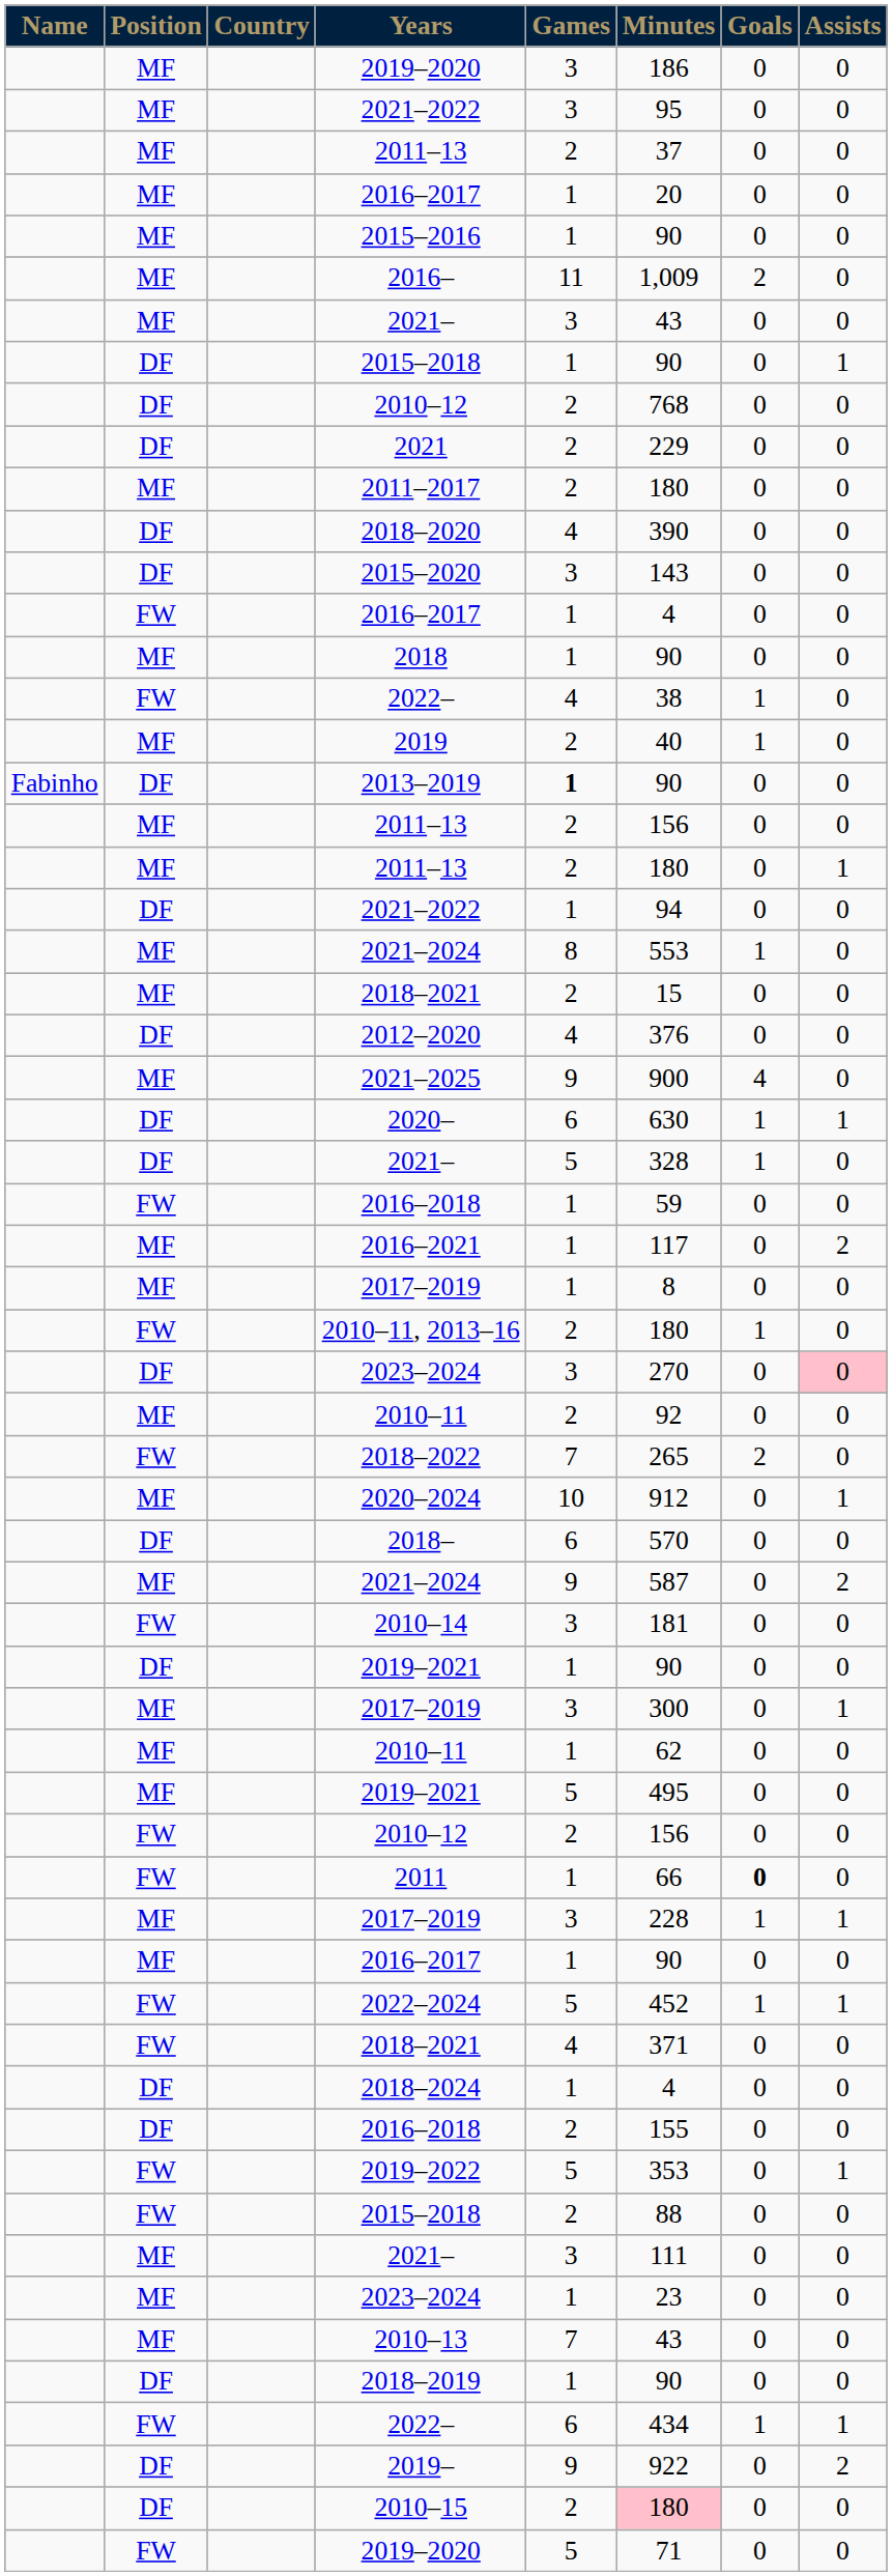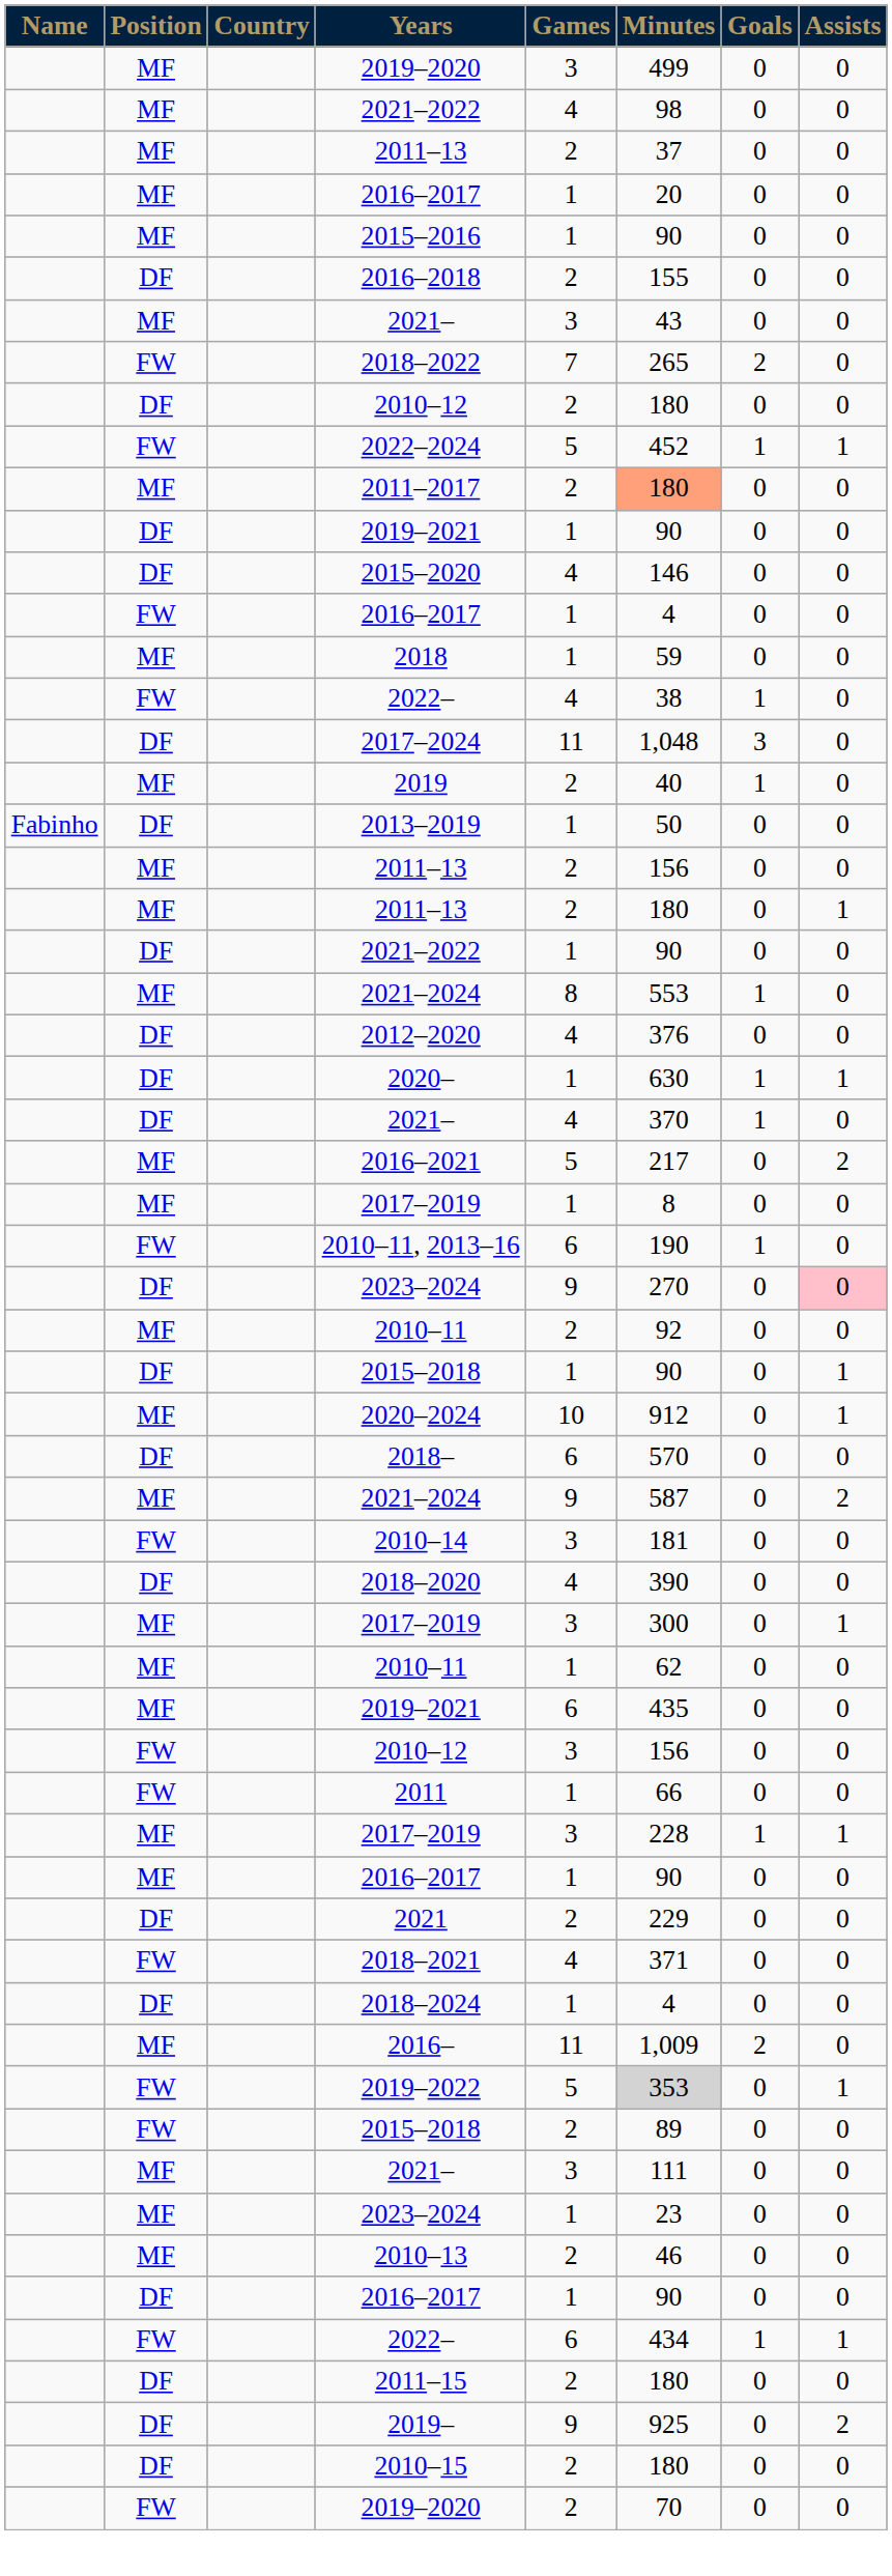MF / 2019–2020 | Minutes: 186 -> 499
MF / 2021–2022 | Games: 3 -> 4
MF / 2021–2022 | Minutes: 95 -> 98
rows swapped: 2016– <-> DF / 2016–2018
rows swapped: 2018–2022 <-> DF / 2015–2018
DF / 2010–12 | Minutes: 768 -> 180
rows swapped: 2022–2024 <-> 2021
2011–2017 | Minutes: no background -> lightsalmon background
rows swapped: DF / 2019–2021 <-> 2018–2020
2015–2020 | Games: 3 -> 4
2015–2020 | Minutes: 143 -> 146
2018 | Minutes: 90 -> 59
+ row: DF | 2017–2024 | 11 | 1,048 | 3 | 0
2013–2019 | Games: bold -> normal
2013–2019 | Minutes: 90 -> 50
DF / 2021–2022 | Minutes: 94 -> 90
- row: MF | 2018–2021 | 2 | 15 | 0 | 0
- row: MF | 2021–2025 | 9 | 900 | 4 | 0
2020– | Games: 6 -> 1
DF / 2021– | Games: 5 -> 4
DF / 2021– | Minutes: 328 -> 370
- row: FW | 2016–2018 | 1 | 59 | 0 | 0
2016–2021 | Games: 1 -> 5
2016–2021 | Minutes: 117 -> 217
2010–11, 2013–16 | Games: 2 -> 6
2010–11, 2013–16 | Minutes: 180 -> 190
DF / 2023–2024 | Games: 3 -> 9
MF / 2019–2021 | Games: 5 -> 6
MF / 2019–2021 | Minutes: 495 -> 435
FW / 2010–12 | Games: 2 -> 3
2011 | Goals: bold -> normal
2019–2022 | Minutes: no background -> lightgrey background
FW / 2015–2018 | Minutes: 88 -> 89
2010–13 | Games: 7 -> 2
2010–13 | Minutes: 43 -> 46
+ row: DF | 2016–2017 | 1 | 90 | 0 | 0
- row: DF | 2018–2019 | 1 | 90 | 0 | 0
+ row: DF | 2011–15 | 2 | 180 | 0 | 0
2019– | Minutes: 922 -> 925
2010–15 | Minutes: pink background -> no background
FW / 2019–2020 | Games: 5 -> 2
FW / 2019–2020 | Minutes: 71 -> 70
